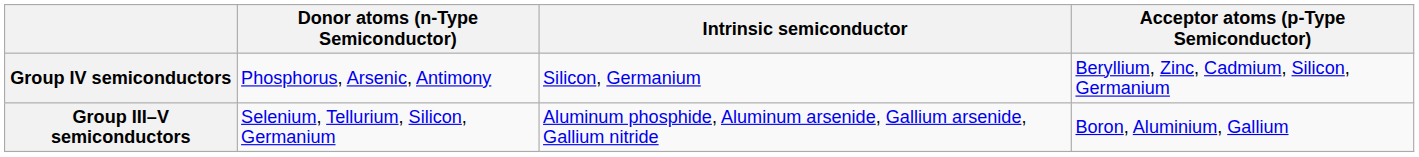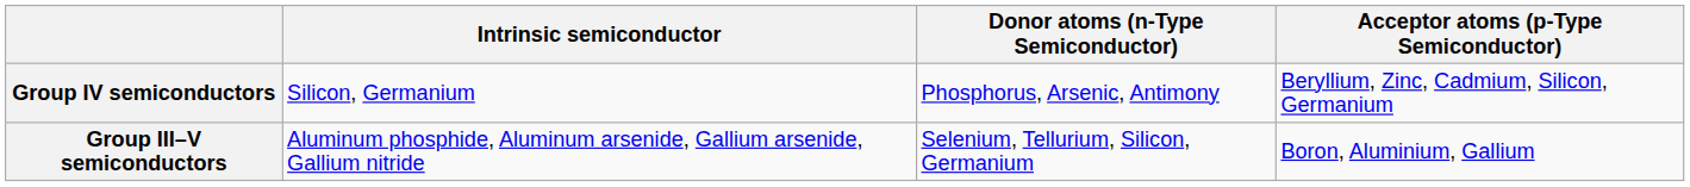columns swapped: Intrinsic semiconductor <-> Donor atoms (n-Type Semiconductor)
